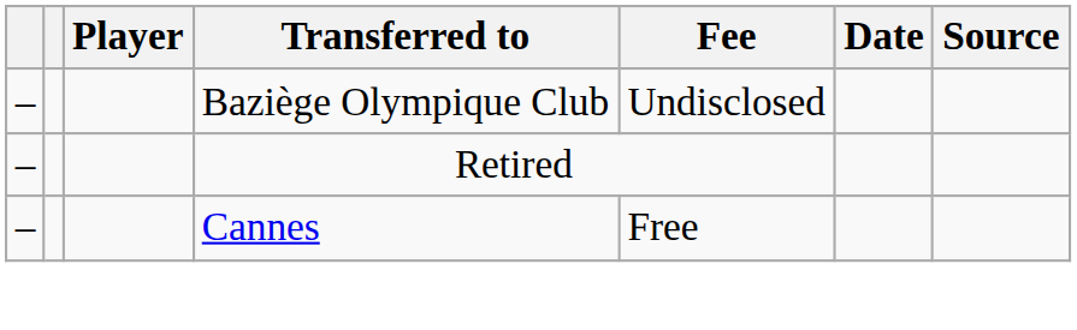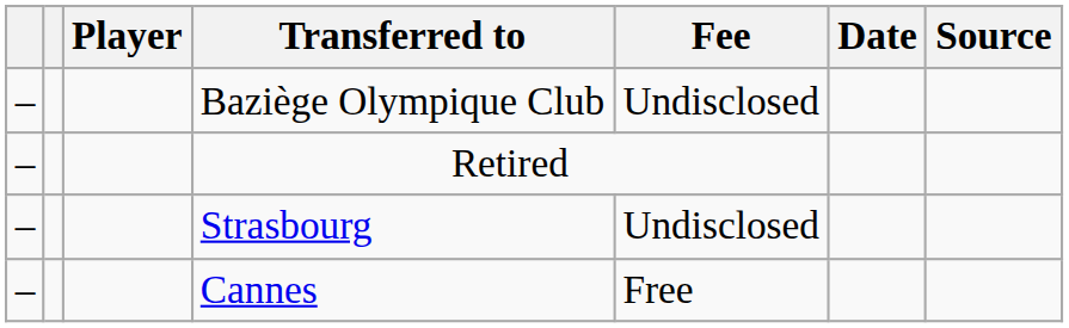+ row: – | Strasbourg | Undisclosed
